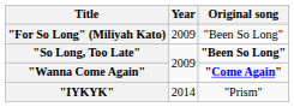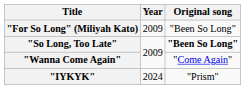"Wanna Come Again" | Original song: bold -> normal
"IYKYK" | Year: 2014 -> 2024
